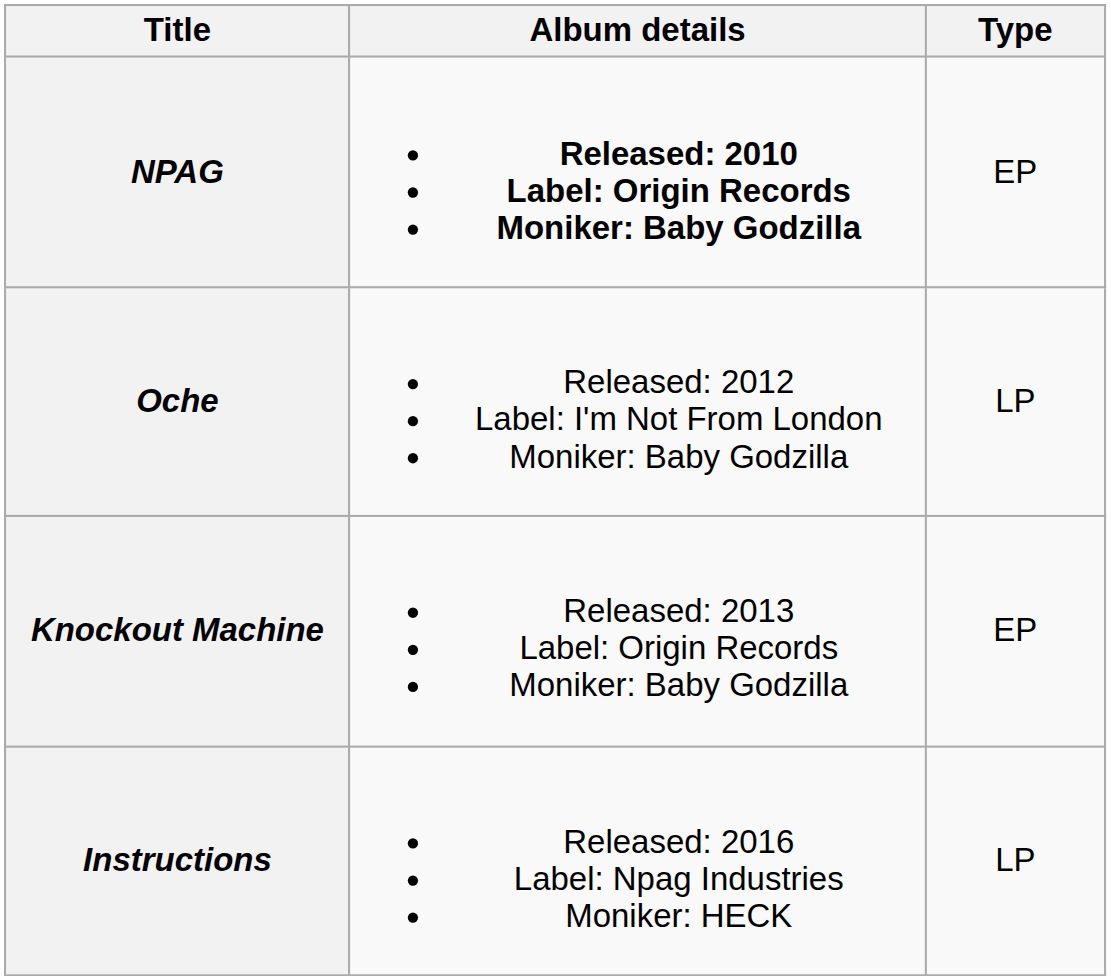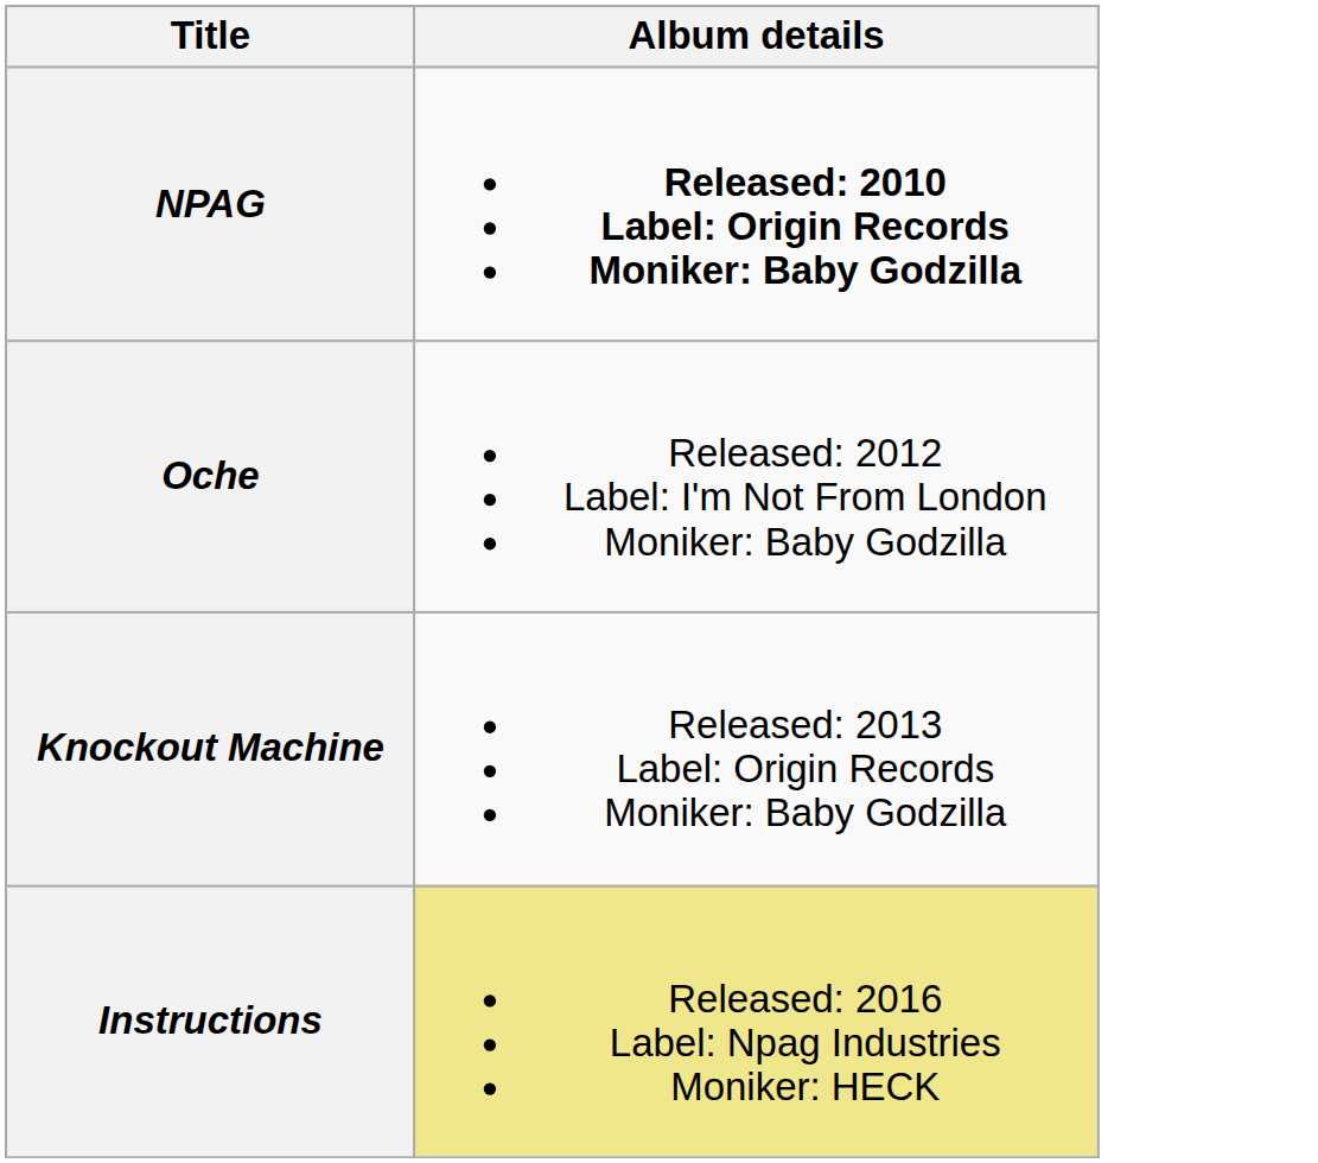- column: Type | EP | LP | EP | LP
Instructions | Album details: no background -> khaki background
